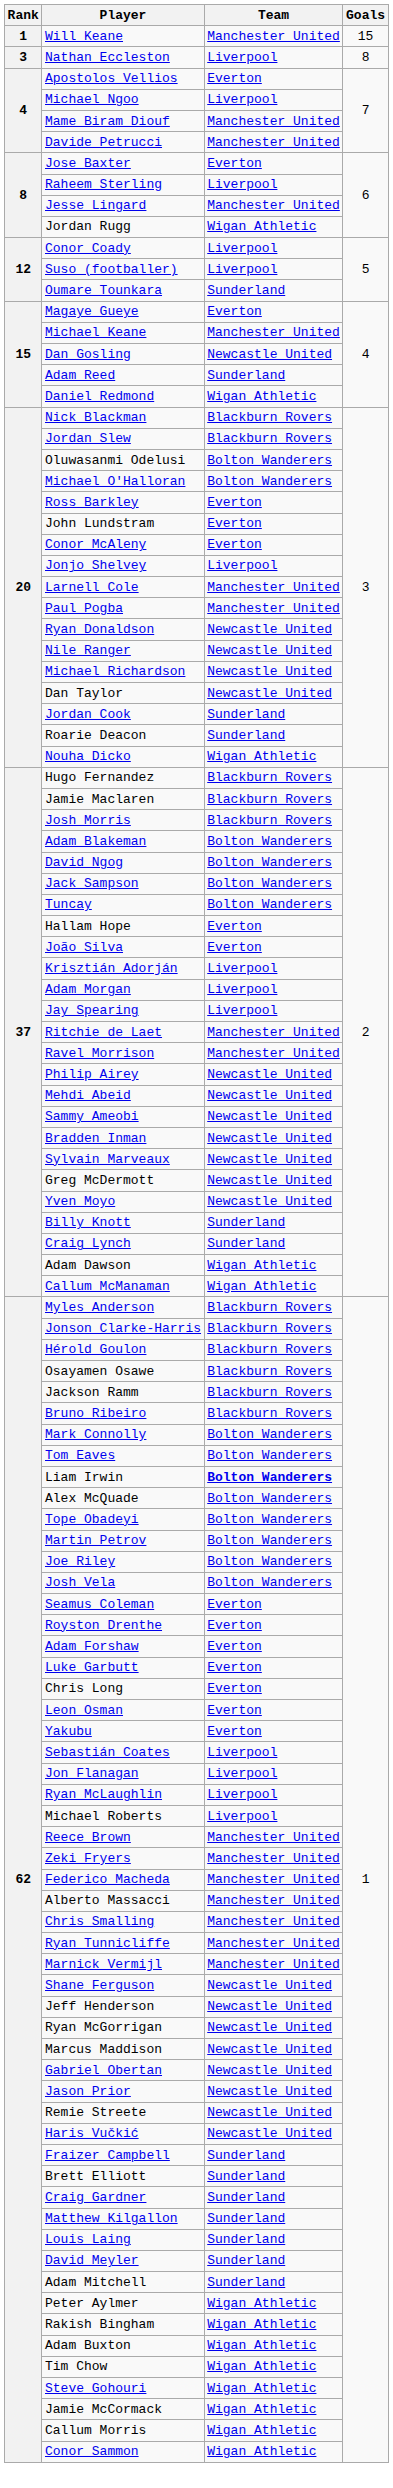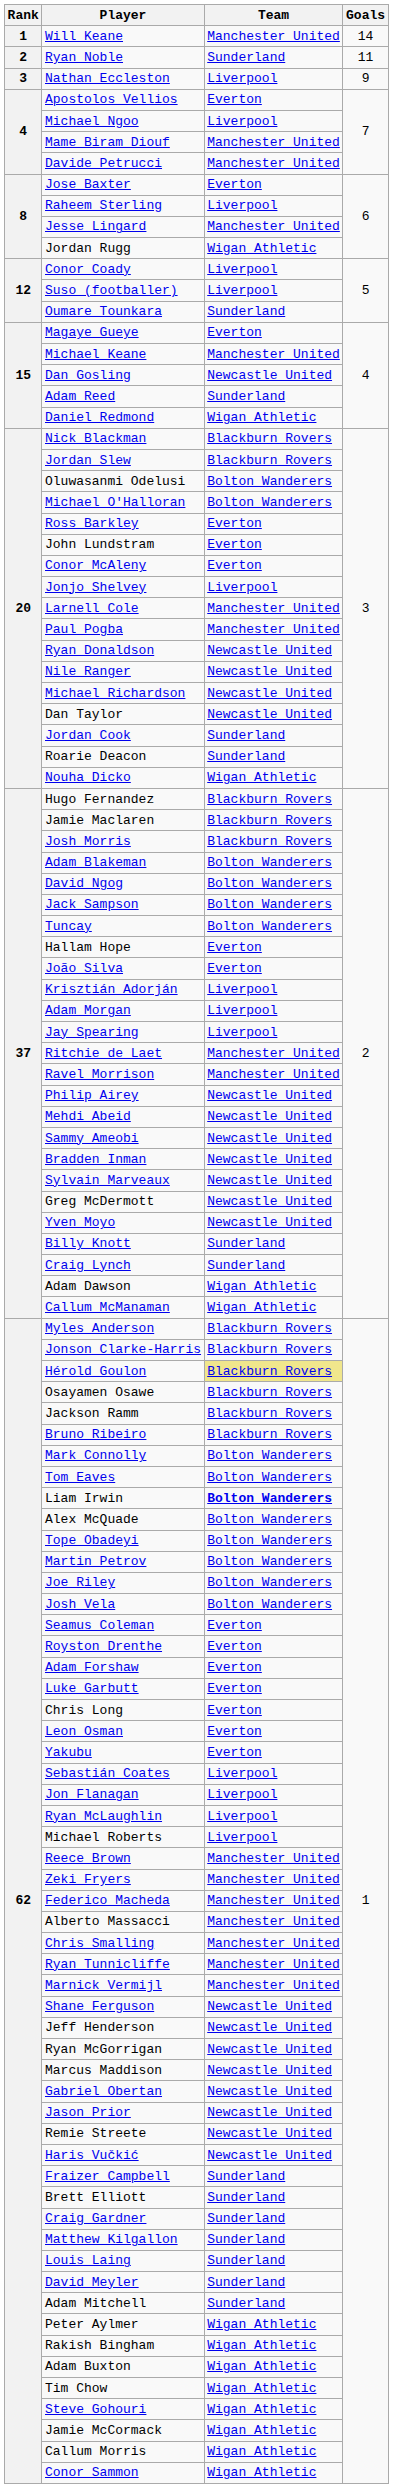Will Keane | Goals: 15 -> 14
+ row: 2 | Ryan Noble | Sunderland | 11
Nathan Eccleston | Goals: 8 -> 9
Hérold Goulon | Team: no background -> khaki background
